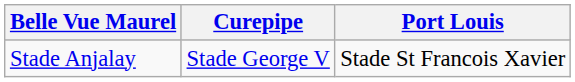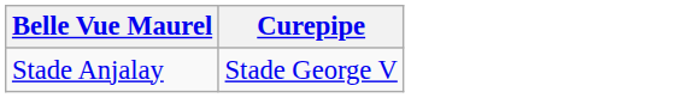- column: Port Louis | Stade St Francois Xavier
